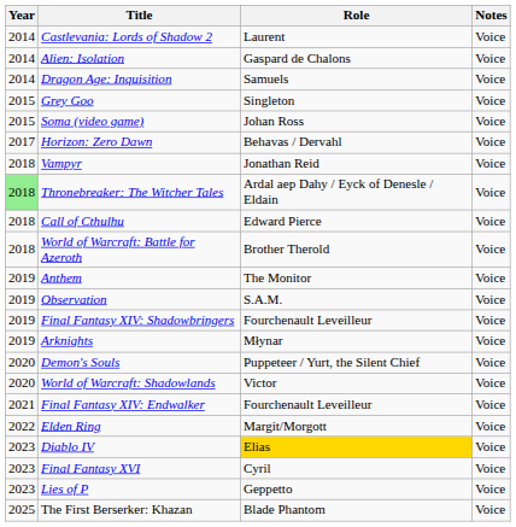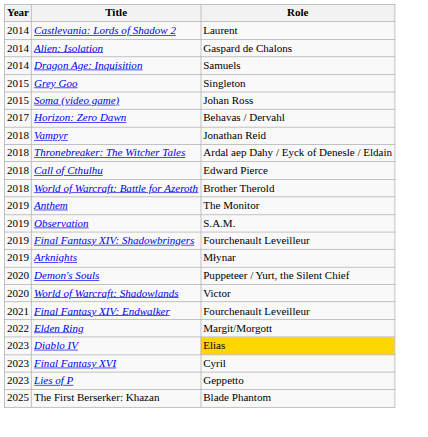- column: Notes | Voice | Voice | Voice | Voice | Voice | Voice | Voice | Voice | Voice | Voice | Voice | Voice | Voice | Voice | Voice | Voice | Voice | Voice | Voice | Voice | Voice | Voice
Thronebreaker: The Witcher Tales | Year: lightgreen background -> no background
